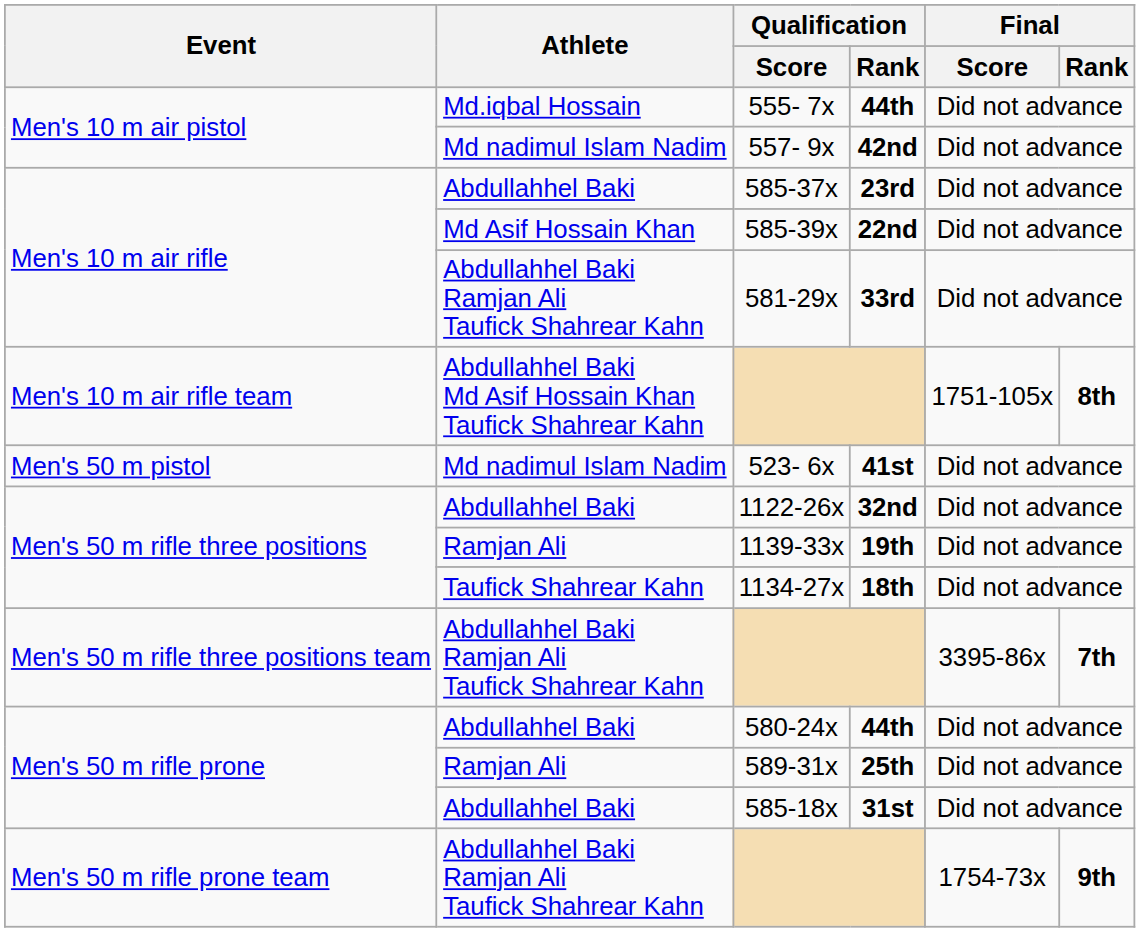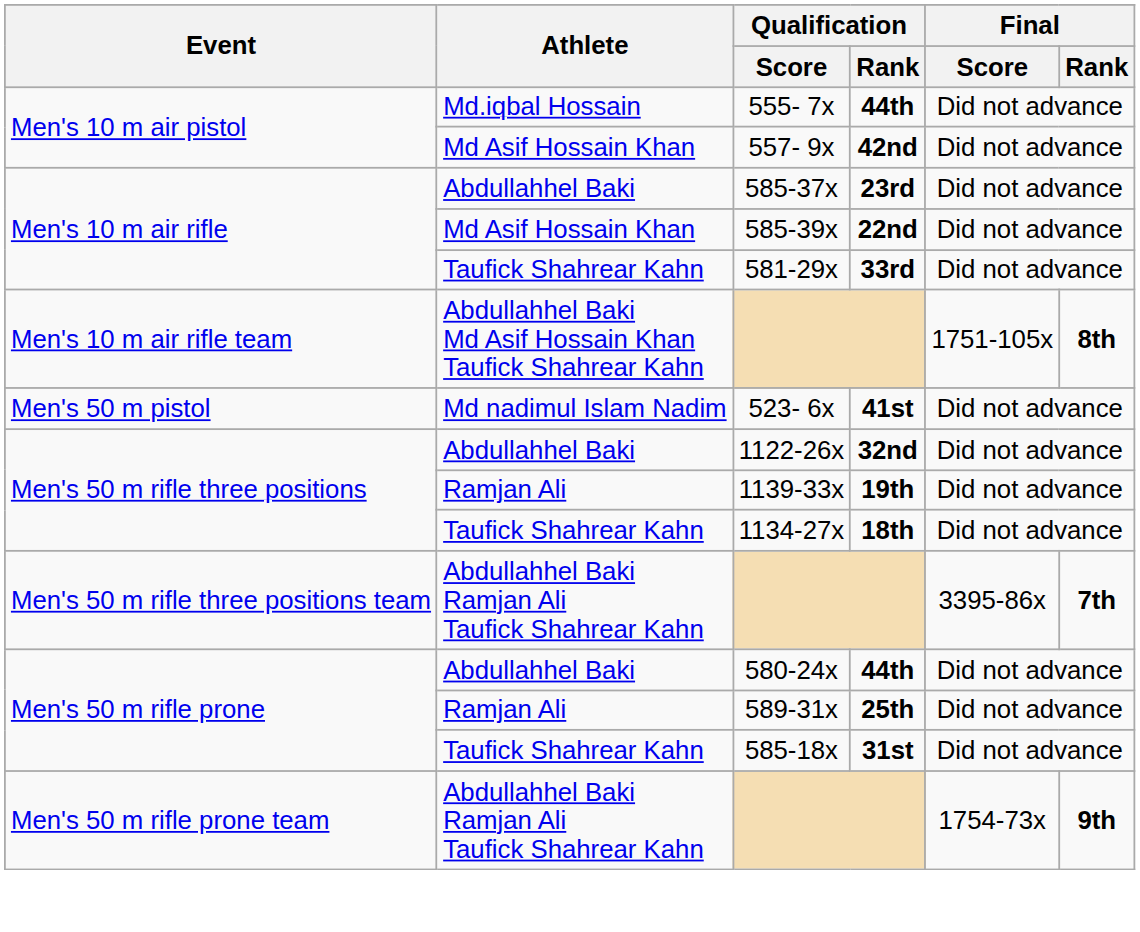557- 9x | Athlete: Md nadimul Islam Nadim -> Md Asif Hossain Khan
581-29x | Athlete: Abdullahhel Baki Ramjan Ali Taufick Shahrear Kahn -> Taufick Shahrear Kahn
585-18x | Athlete: Abdullahhel Baki -> Taufick Shahrear Kahn
